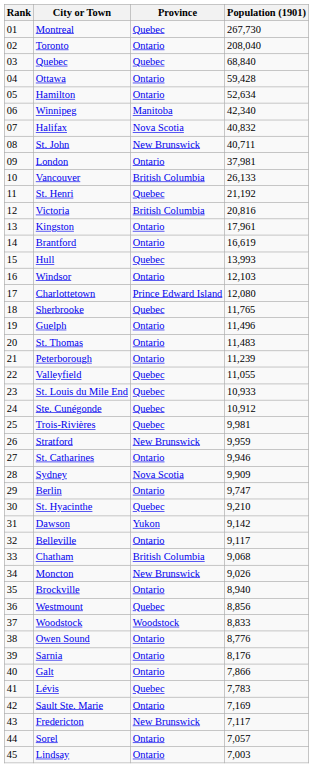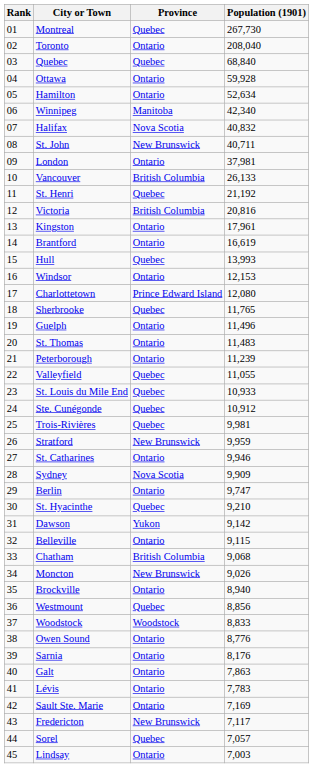Ottawa | Population (1901): 59,428 -> 59,928
Windsor | Population (1901): 12,103 -> 12,153
Belleville | Population (1901): 9,117 -> 9,115
Galt | Population (1901): 7,866 -> 7,863
Lévis | Province: Quebec -> Ontario
Sorel | Province: Ontario -> Quebec
